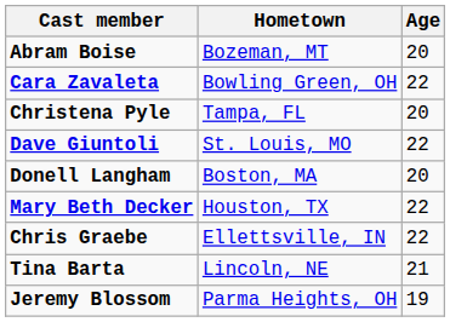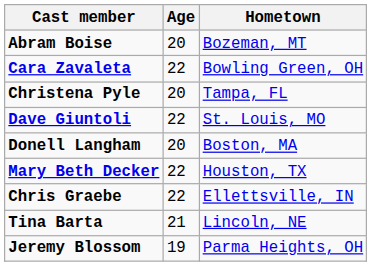columns swapped: Age <-> Hometown
